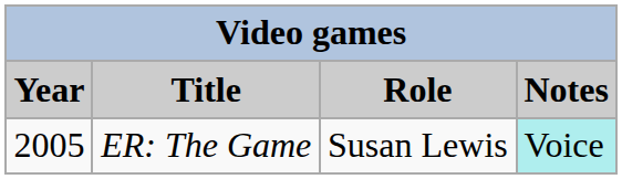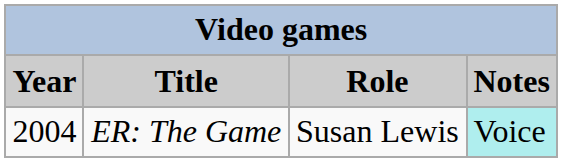ER: The Game | Year: 2005 -> 2004
